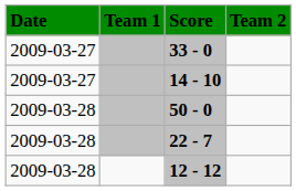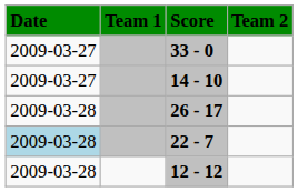- row: 2009-03-28 | 50 - 0
+ row: 2009-03-28 | 26 - 17
22 - 7 | Date: no background -> lightblue background
